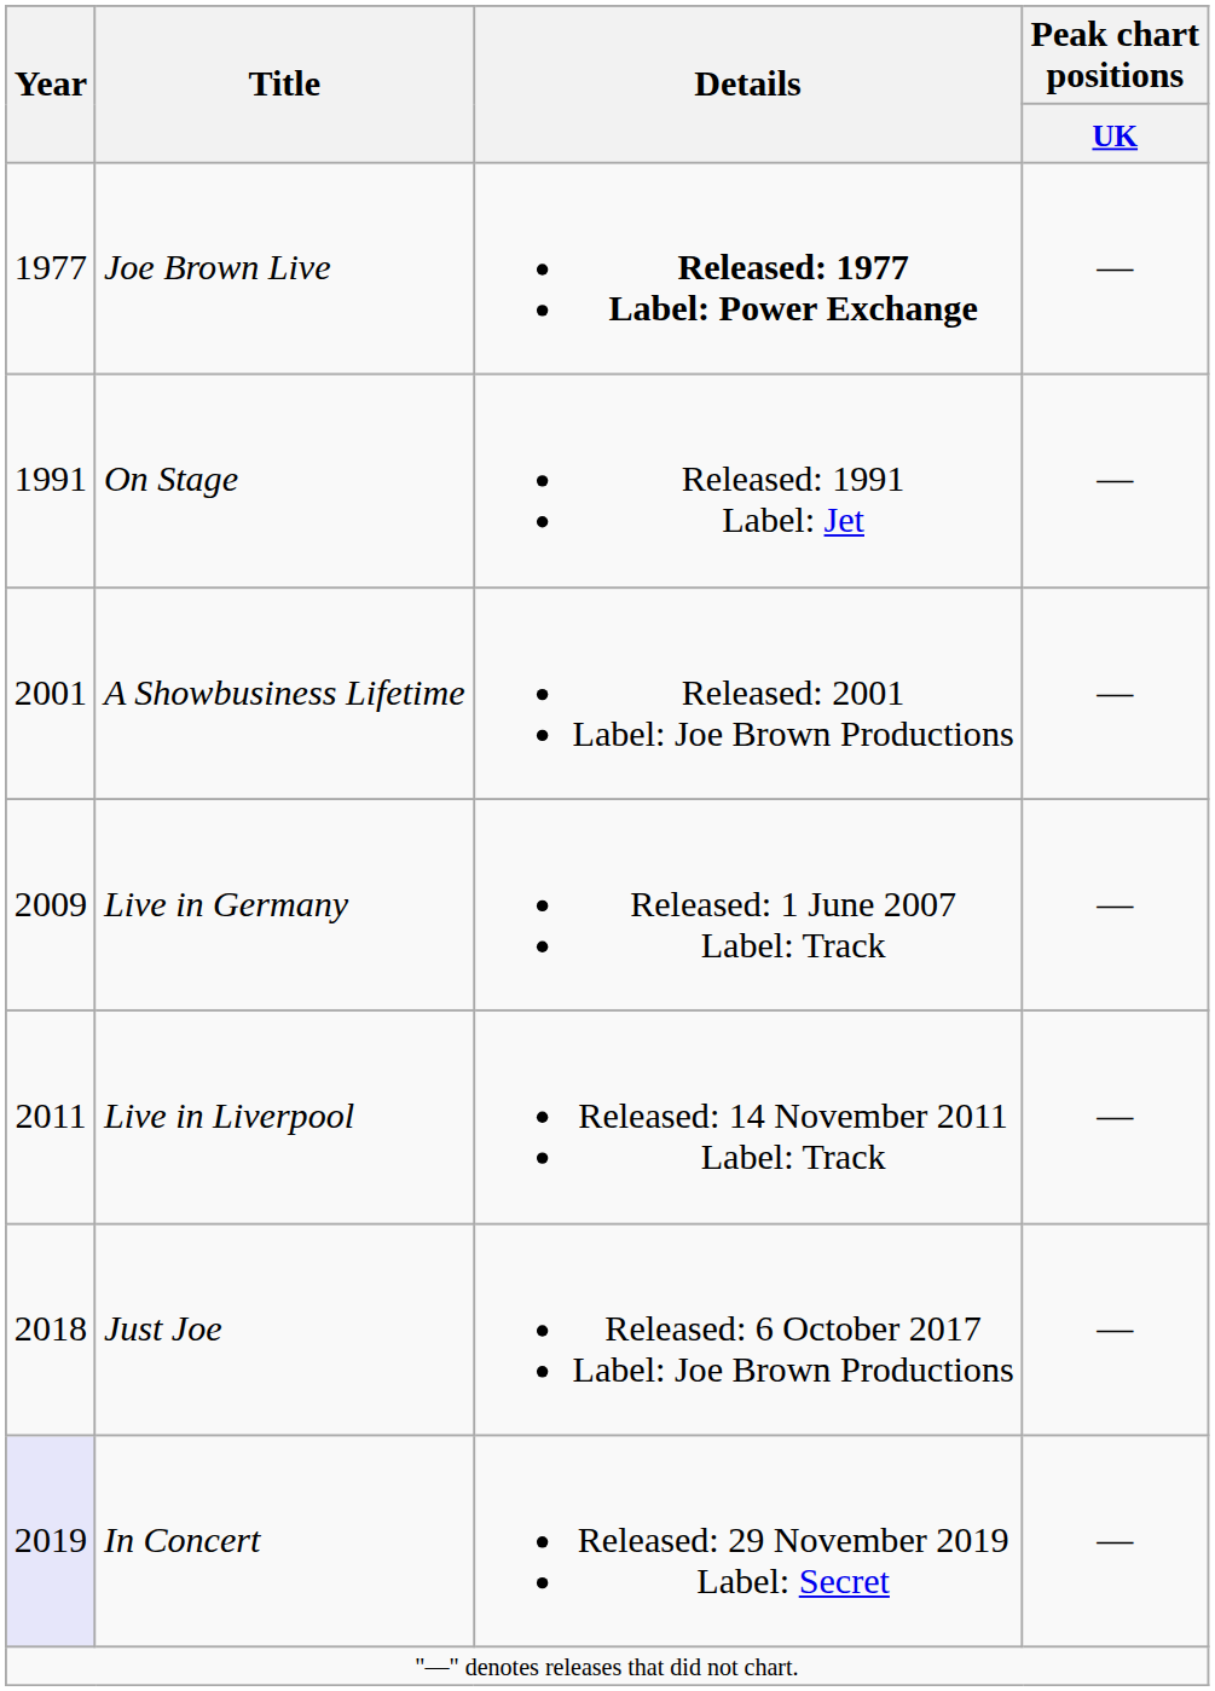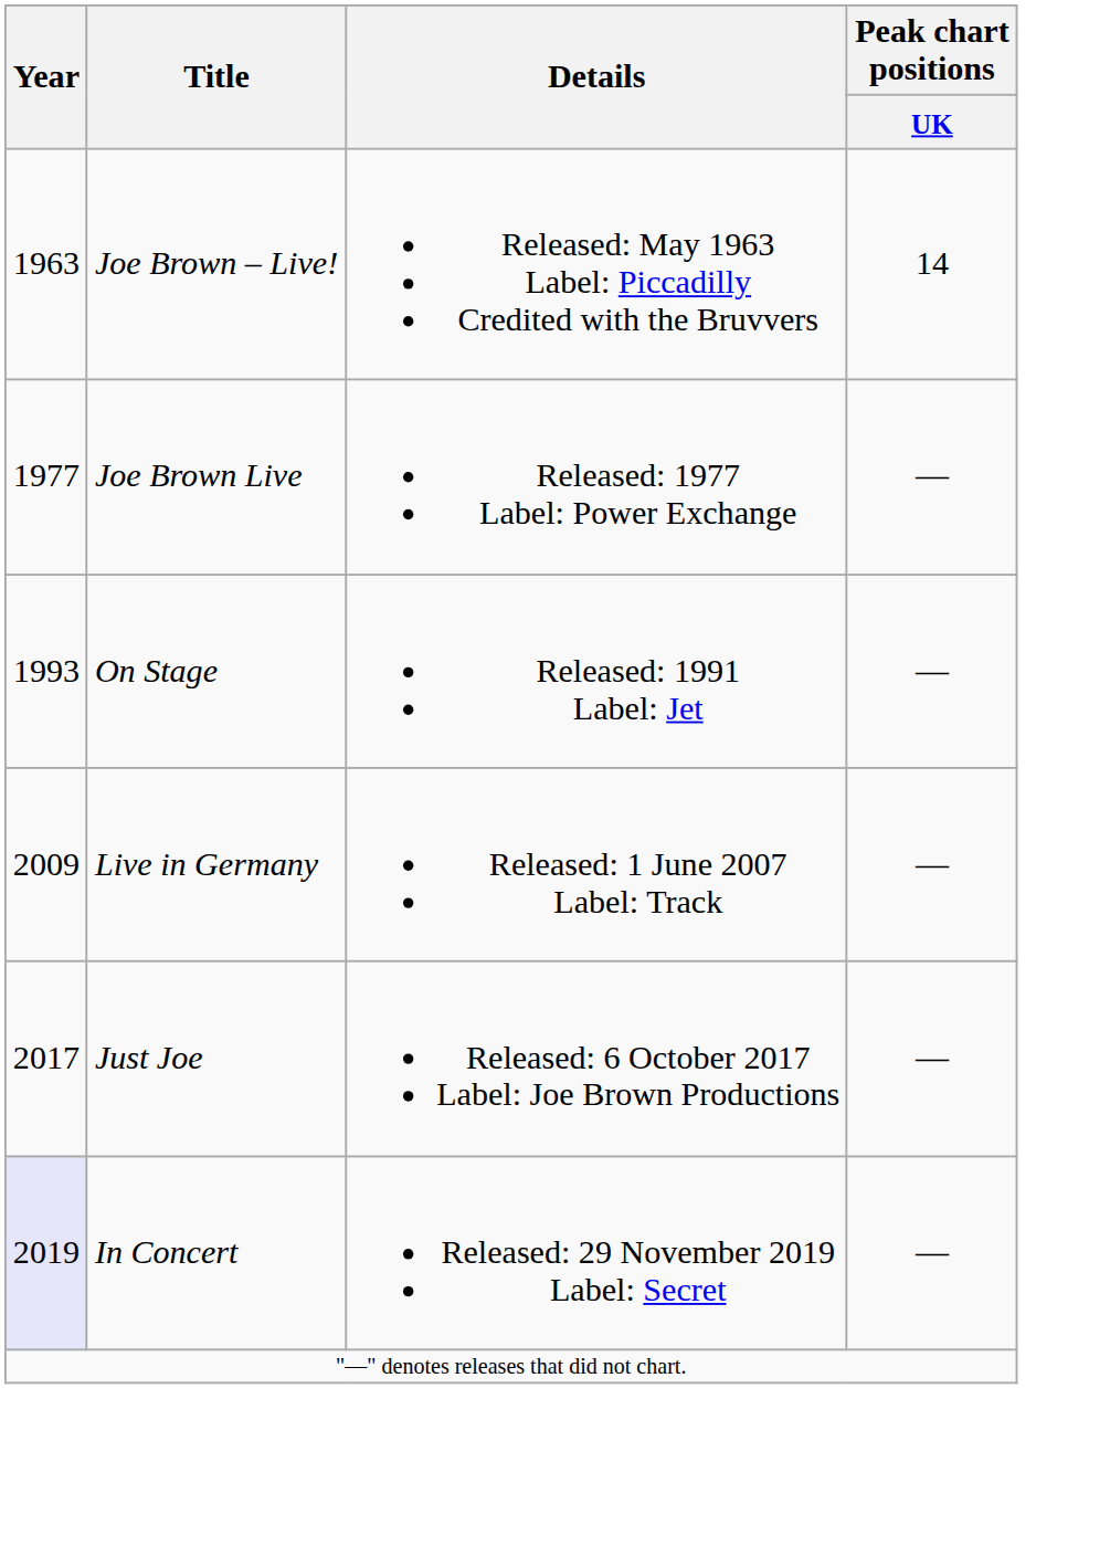+ row: 1963 | Joe Brown – Live! | Released: May 1963 Label: Piccadilly Credited with the Bruvvers | 14
Joe Brown Live | Details: bold -> normal
On Stage | Year: 1991 -> 1993
- row: 2001 | A Showbusiness Lifetime | Released: 2001 Label: Joe Brown Productions | —
- row: 2011 | Live in Liverpool | Released: 14 November 2011 Label: Track | —
Just Joe | Year: 2018 -> 2017
